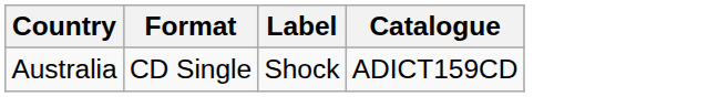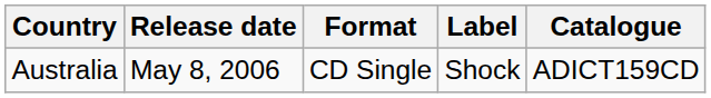+ column: Release date | May 8, 2006
